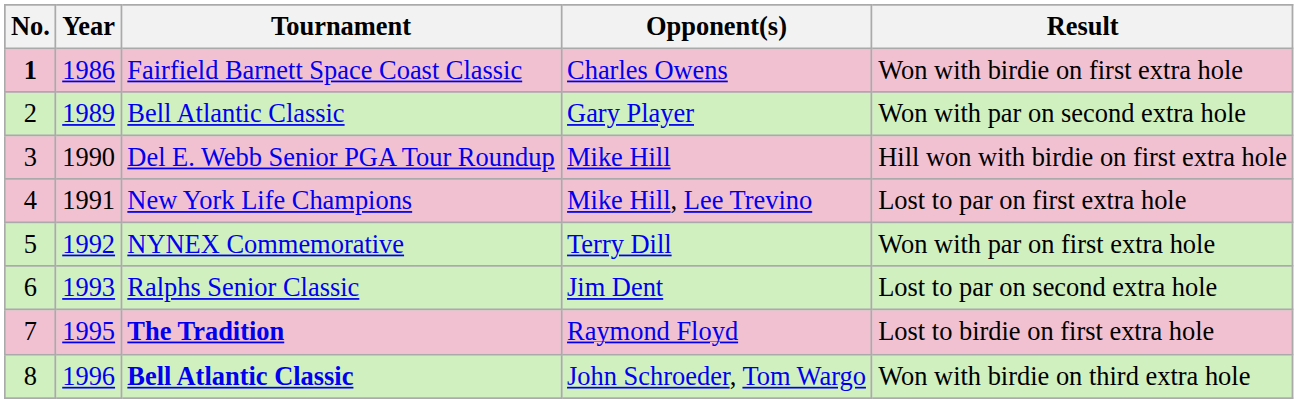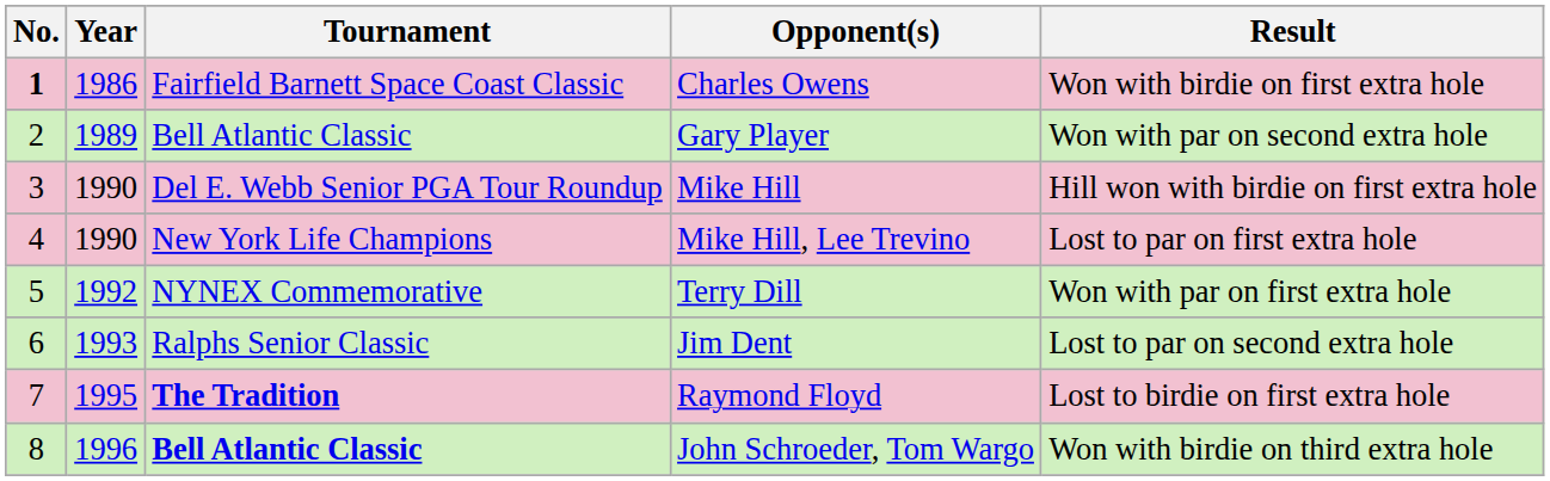Mike Hill, Lee Trevino | Year: 1991 -> 1990
